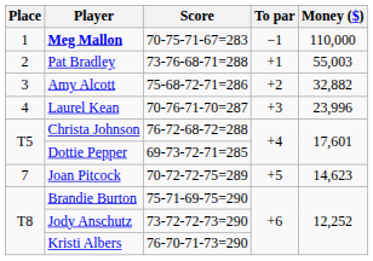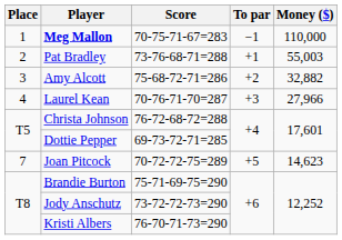Laurel Kean | Money ($): 23,996 -> 27,966
